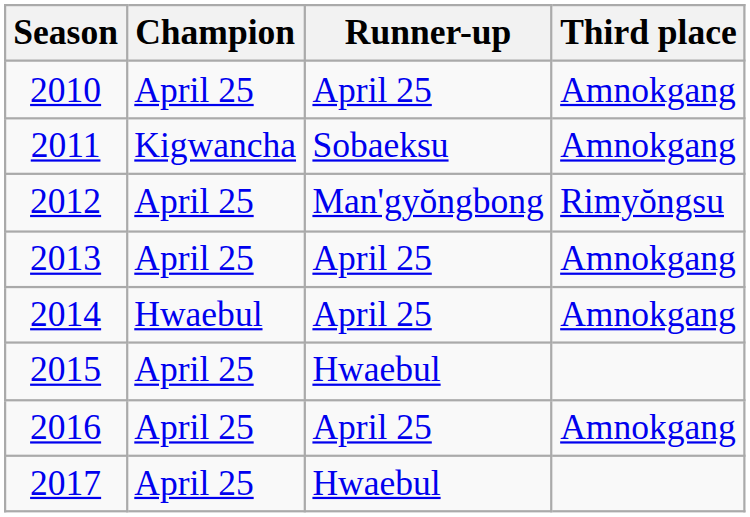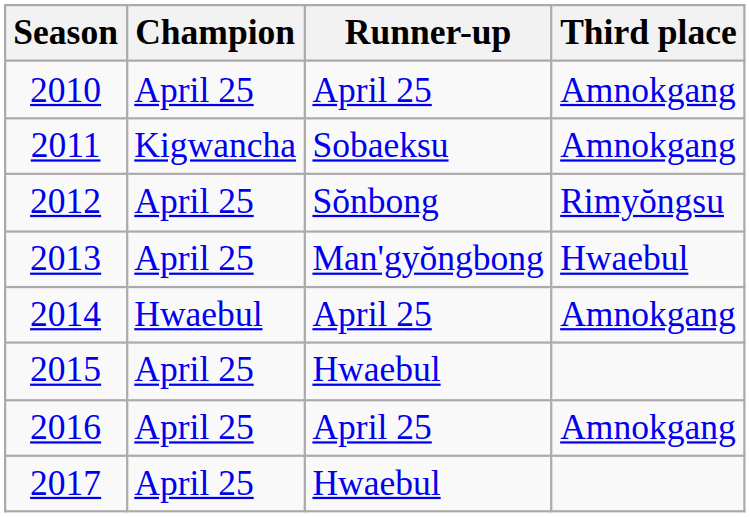2012 | Runner-up: Man'gyŏngbong -> Sŏnbong
2013 | Runner-up: April 25 -> Man'gyŏngbong
2013 | Third place: Amnokgang -> Hwaebul
